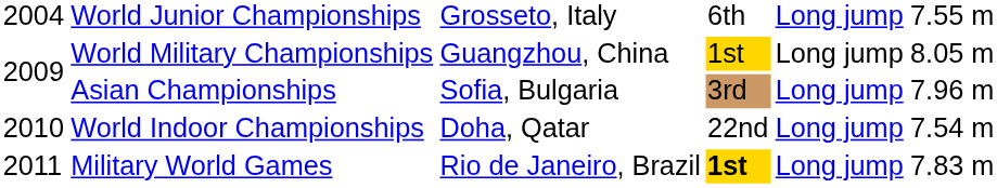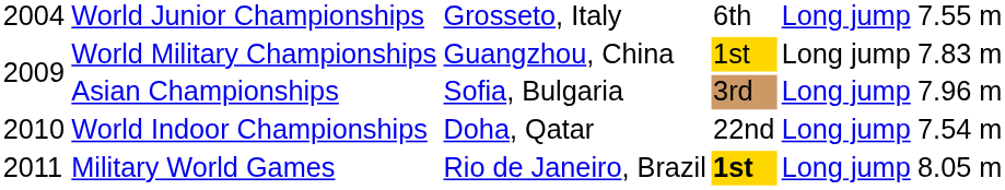World Military Championships | column 6: 8.05 m -> 7.83 m
Military World Games | column 6: 7.83 m -> 8.05 m
